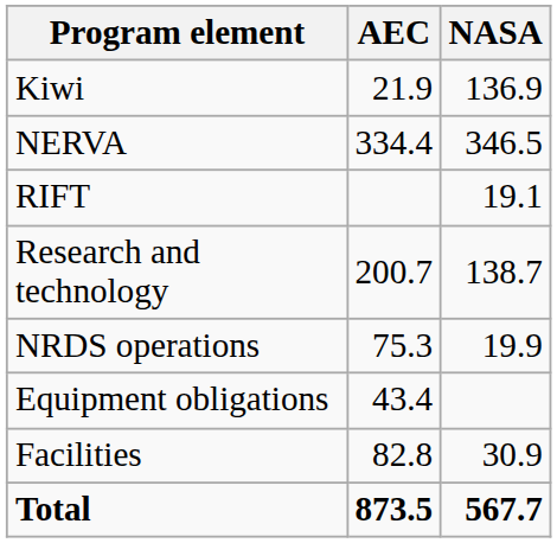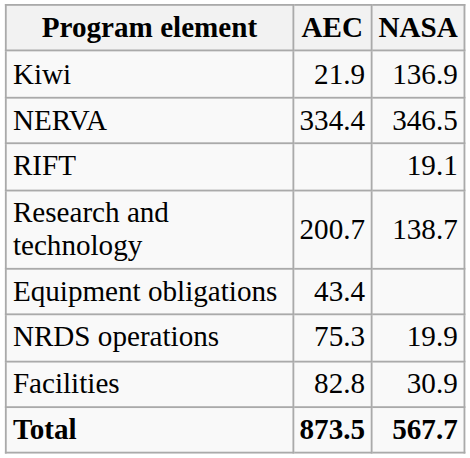rows swapped: NRDS operations <-> Equipment obligations
